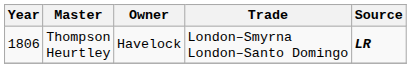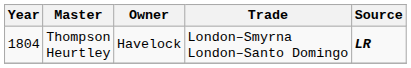Thompson Heurtley | Year: 1806 -> 1804
